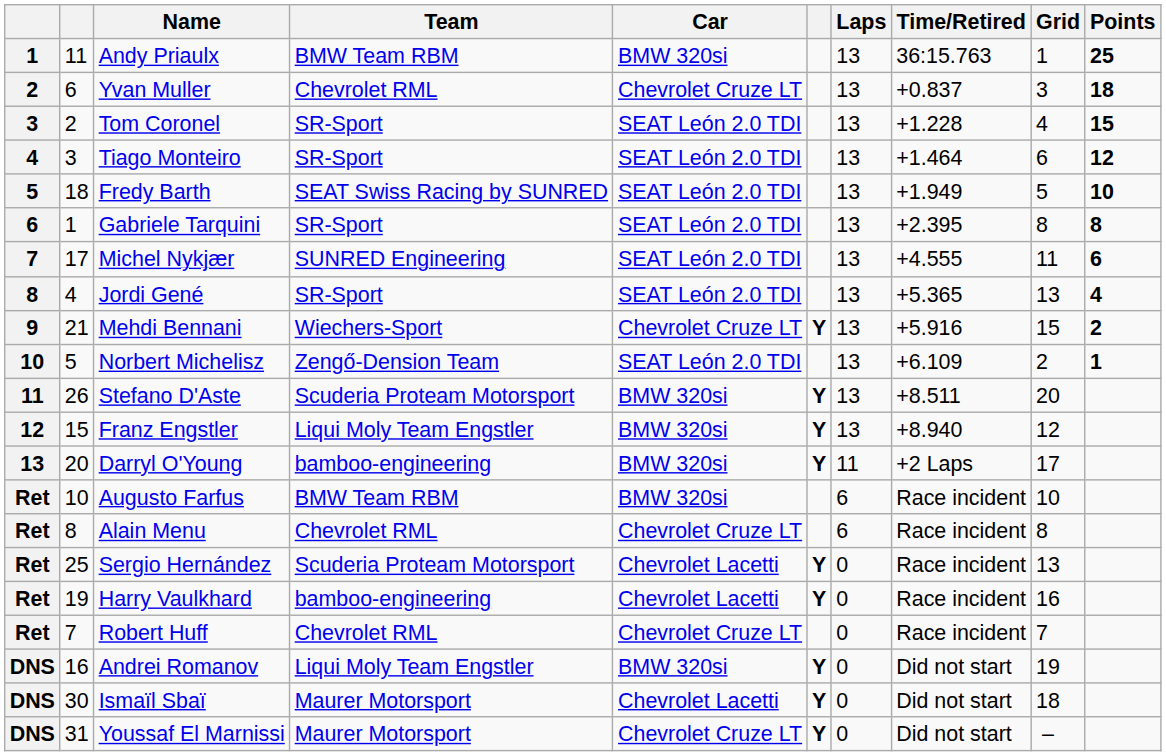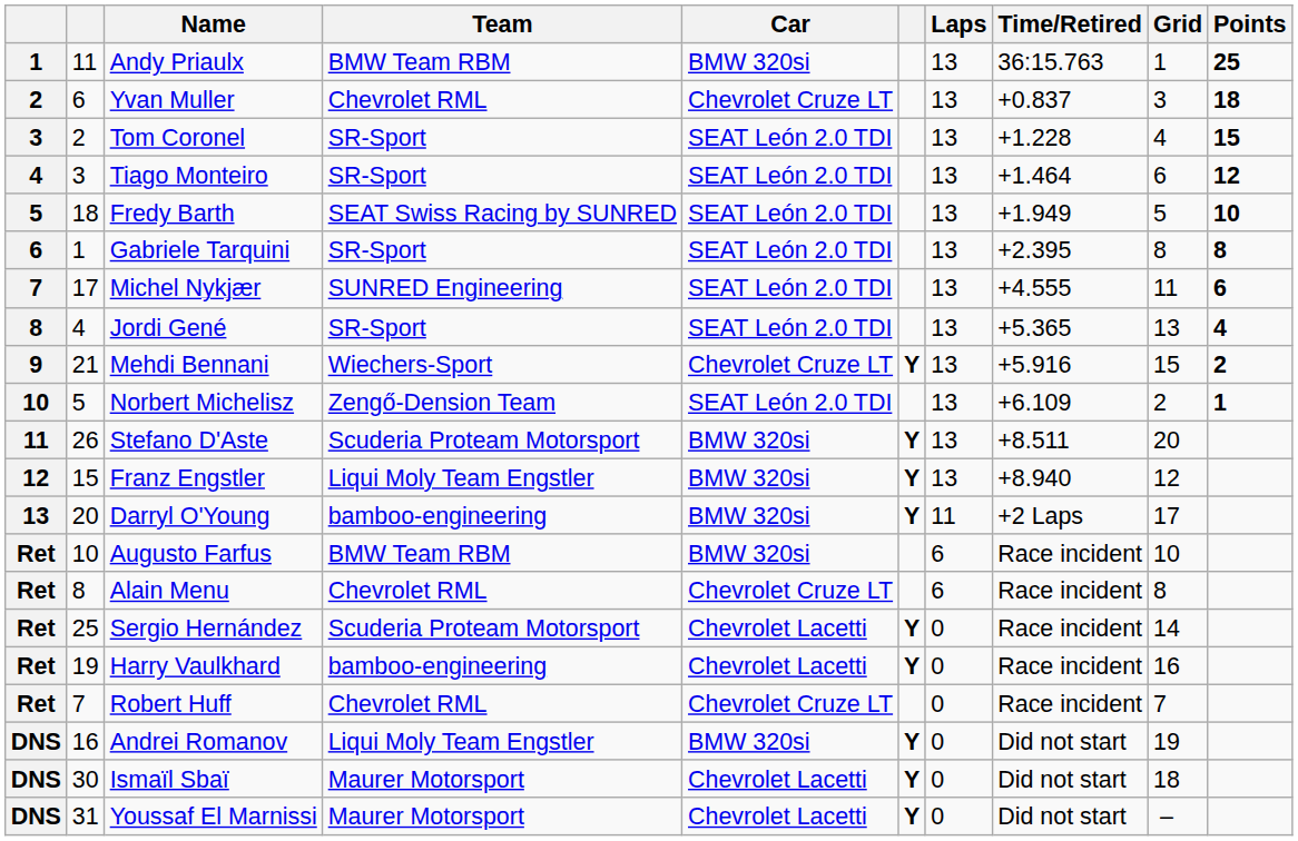Sergio Hernández | Grid: 13 -> 14
Youssaf El Marnissi | Car: Chevrolet Cruze LT -> Chevrolet Lacetti
